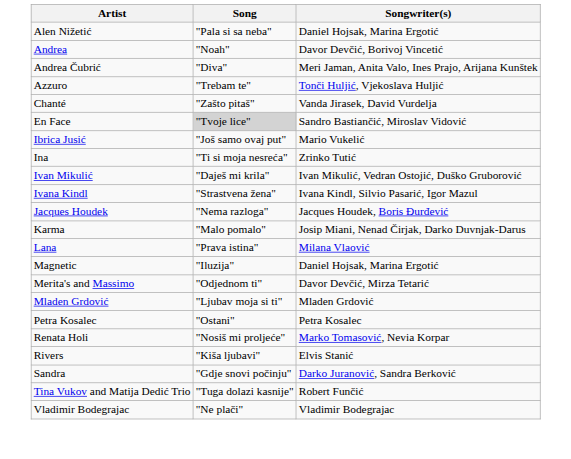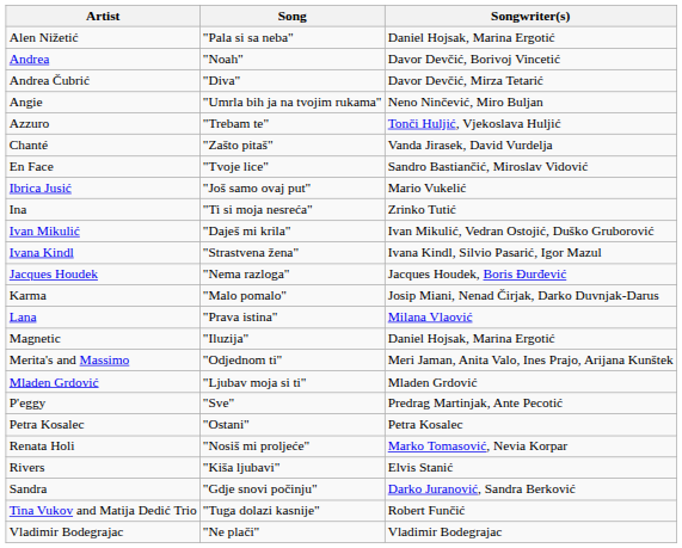Andrea Čubrić | Songwriter(s): Meri Jaman, Anita Valo, Ines Prajo, Arijana Kunštek -> Davor Devčić, Mirza Tetarić
+ row: Angie | "Umrla bih ja na tvojim rukama" | Neno Ninčević, Miro Buljan
En Face | Song: lightgrey background -> no background
Merita's and Massimo | Songwriter(s): Davor Devčić, Mirza Tetarić -> Meri Jaman, Anita Valo, Ines Prajo, Arijana Kunštek
+ row: P'eggy | "Sve" | Predrag Martinjak, Ante Pecotić
